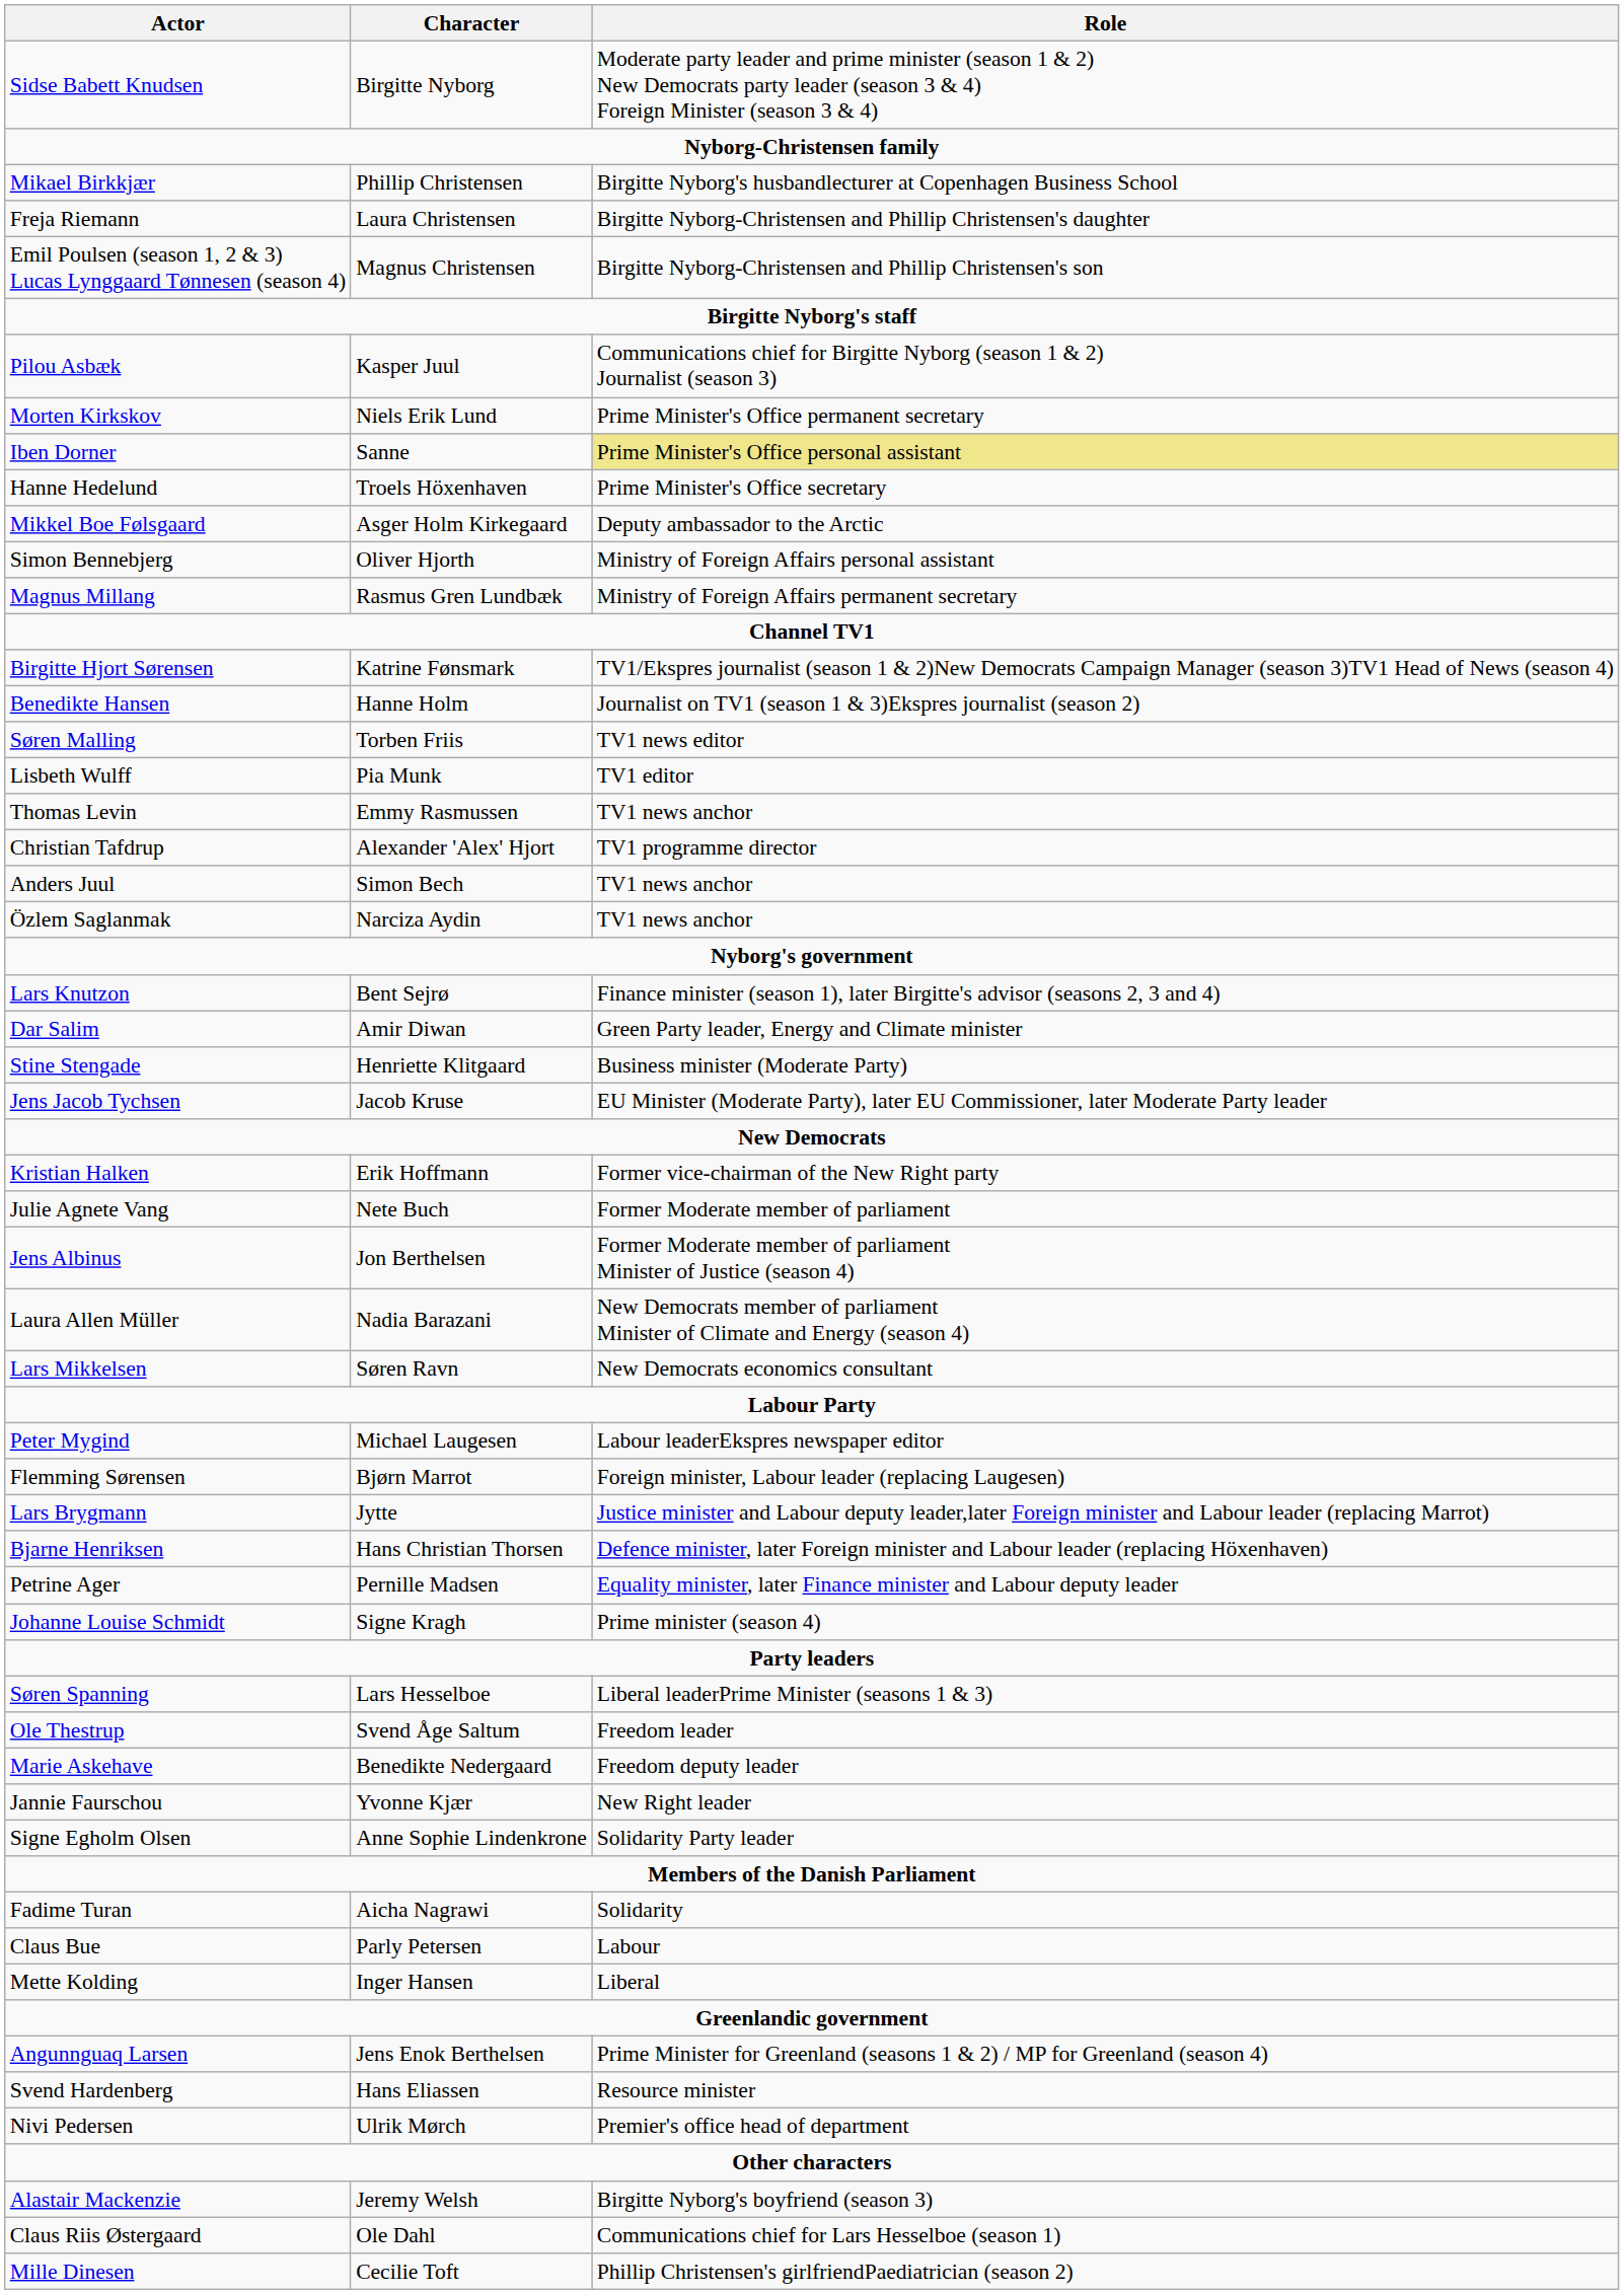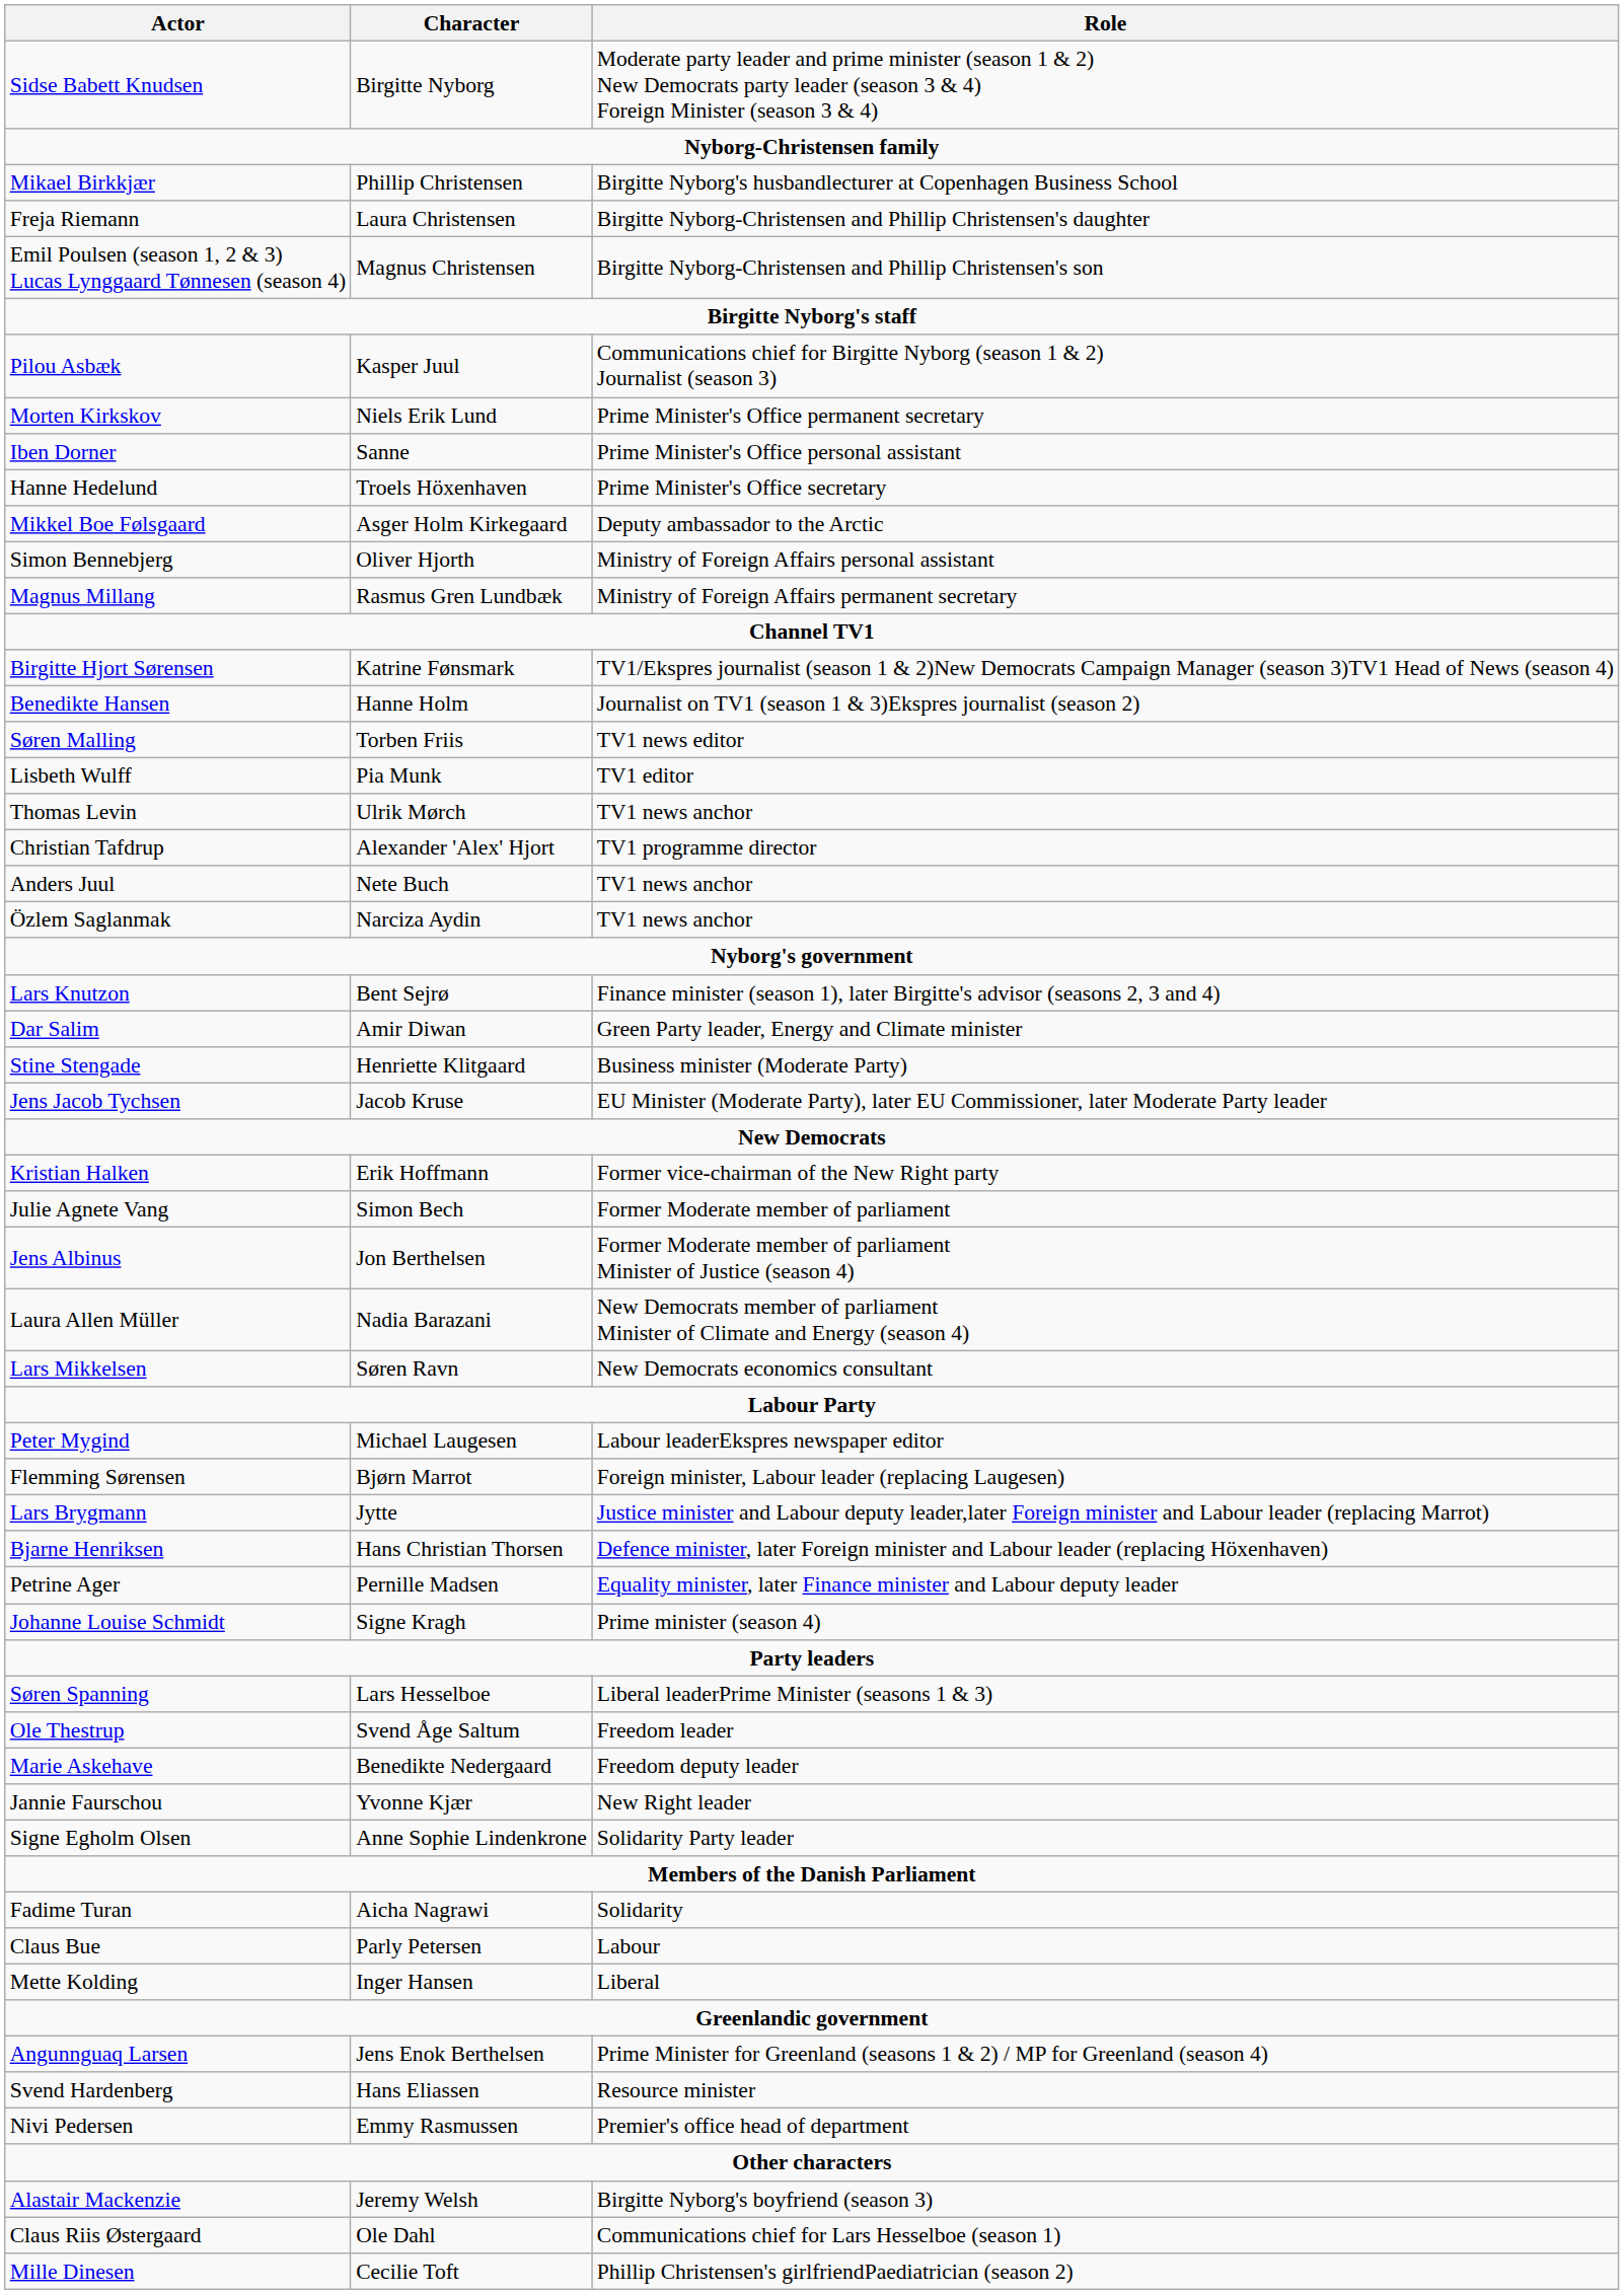Iben Dorner | Role: khaki background -> no background
Thomas Levin | Character: Emmy Rasmussen -> Ulrik Mørch
Anders Juul | Character: Simon Bech -> Nete Buch
Julie Agnete Vang | Character: Nete Buch -> Simon Bech
Nivi Pedersen | Character: Ulrik Mørch -> Emmy Rasmussen
